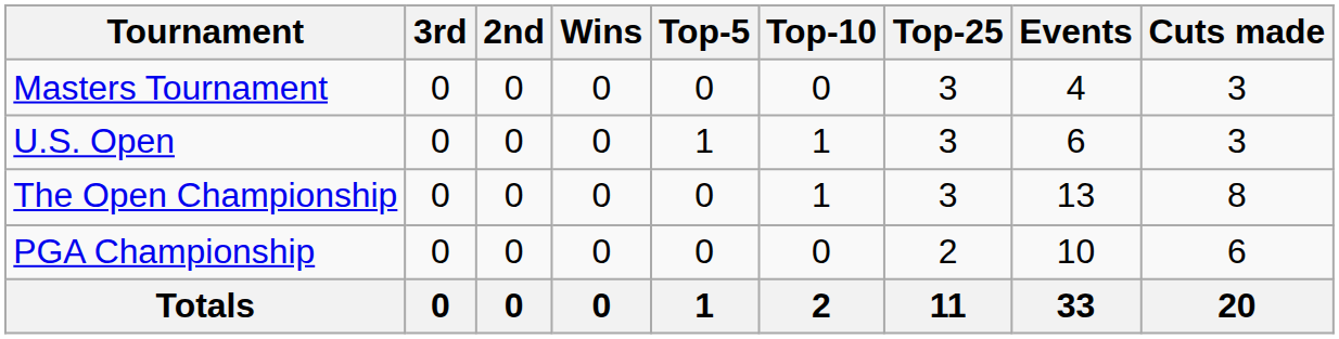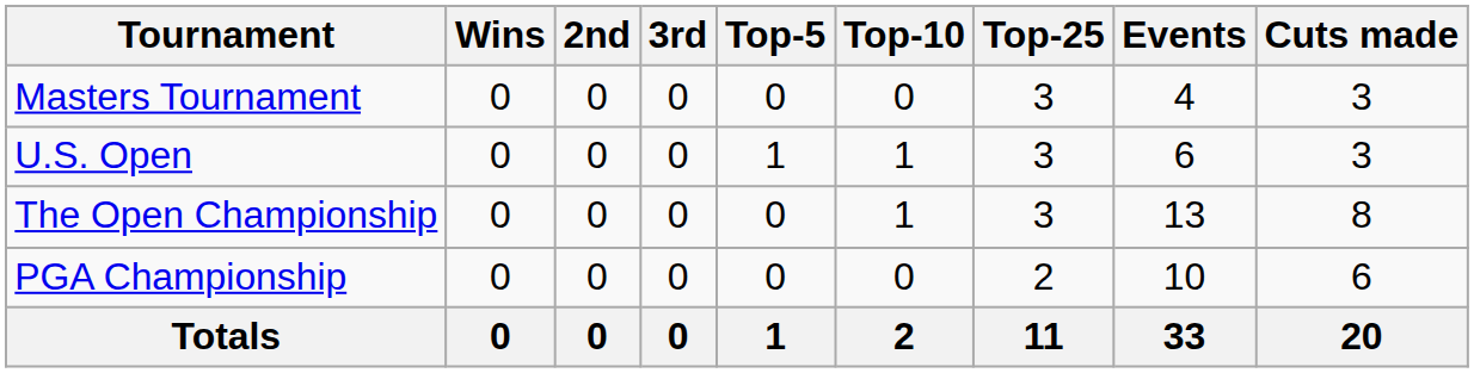columns swapped: Wins <-> 3rd
